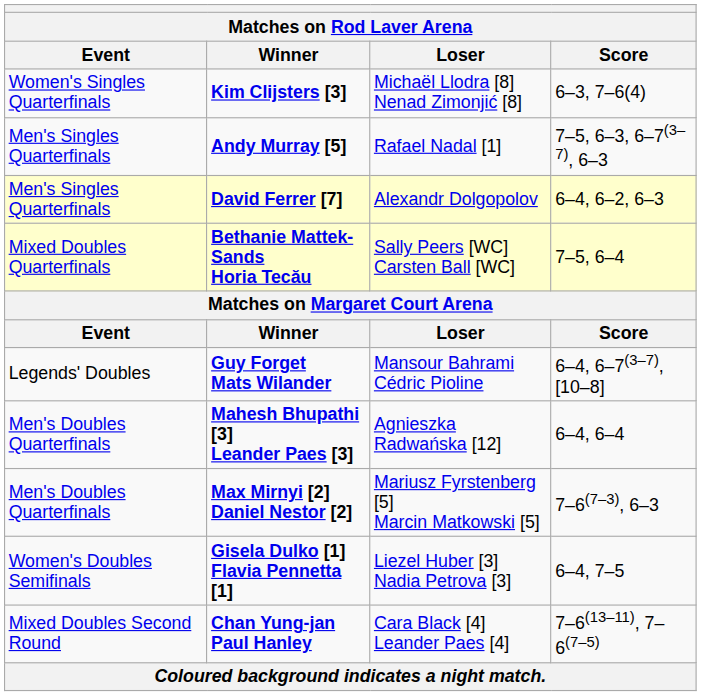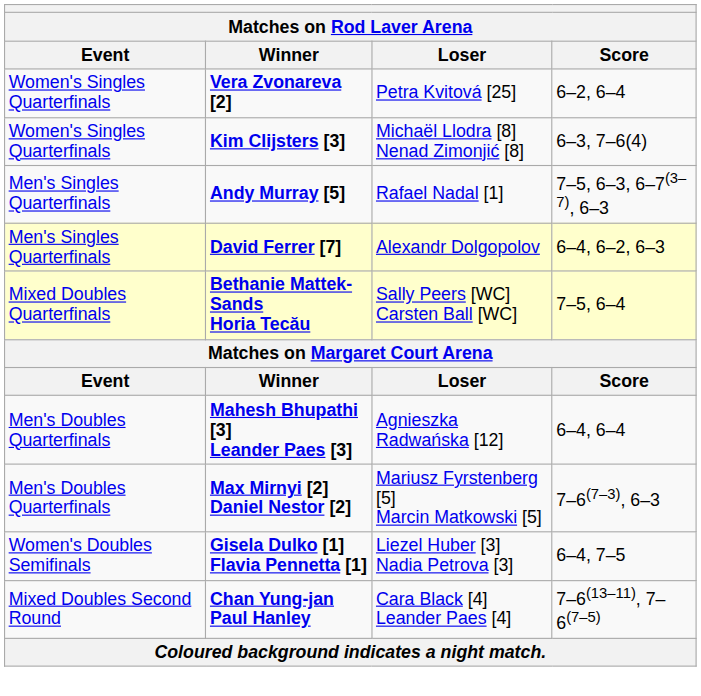+ row: Women's Singles Quarterfinals | Vera Zvonareva [2] | Petra Kvitová [25] | 6–2, 6–4
- row: Legends' Doubles | Guy Forget Mats Wilander | Mansour Bahrami Cédric Pioline | 6–4, 6–7(3–7), [10–8]
